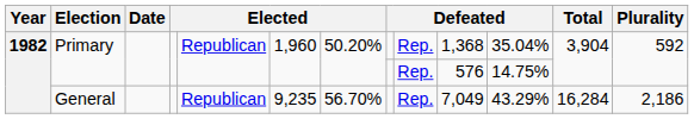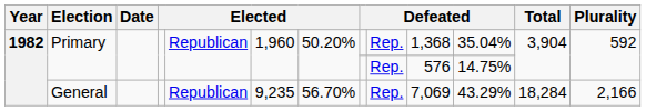General | column 10: 7,049 -> 7,069
General | Total: 16,284 -> 18,284
General | Plurality: 2,186 -> 2,166
